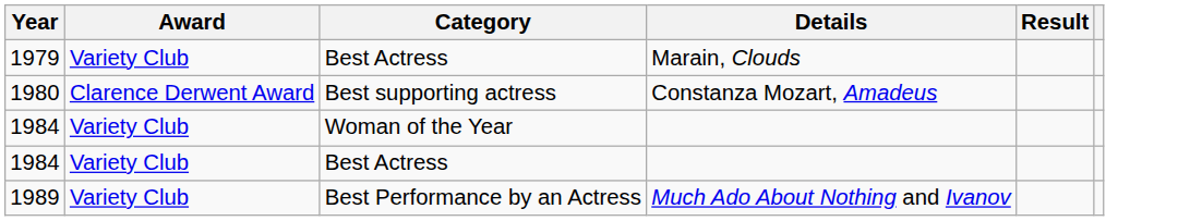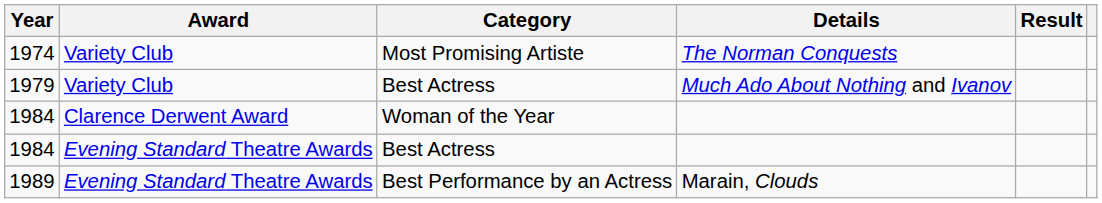+ row: 1974 | Variety Club | Most Promising Artiste | The Norman Conquests
1979 | Details: Marain, Clouds -> Much Ado About Nothing and Ivanov
- row: 1980 | Clarence Derwent Award | Best supporting actress | Constanza Mozart, Amadeus
1984 / Woman of the Year | Award: Variety Club -> Clarence Derwent Award
1984 / Best Actress | Award: Variety Club -> Evening Standard Theatre Awards
1989 | Award: Variety Club -> Evening Standard Theatre Awards
1989 | Details: Much Ado About Nothing and Ivanov -> Marain, Clouds
